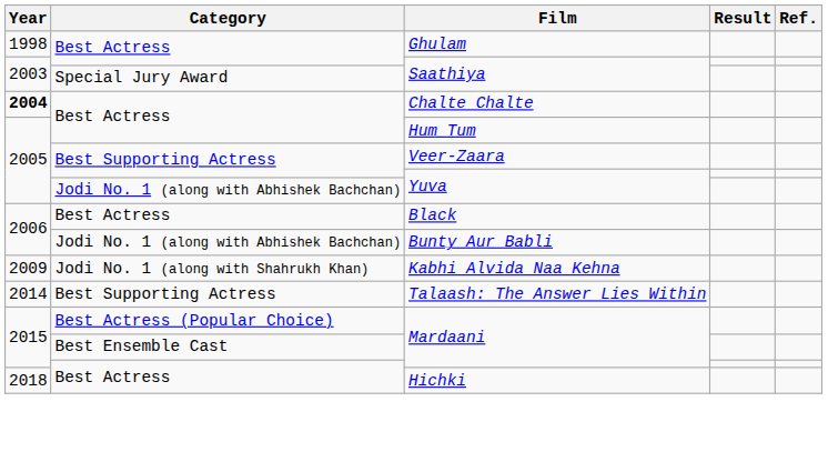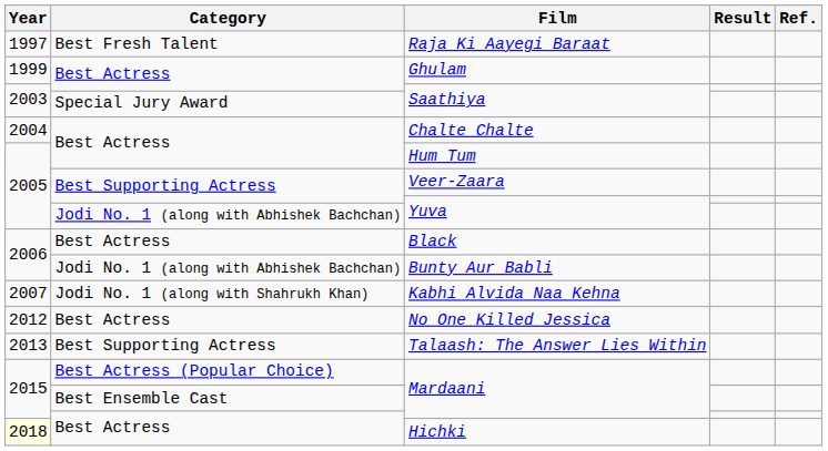+ row: 1997 | Best Fresh Talent | Raja Ki Aayegi Baraat
Ghulam | Year: 1998 -> 1999
Chalte Chalte | Year: bold -> normal
Kabhi Alvida Naa Kehna | Year: 2009 -> 2007
+ row: 2012 | Best Actress | No One Killed Jessica
Talaash: The Answer Lies Within | Year: 2014 -> 2013
Hichki | Year: no background -> lightyellow background
